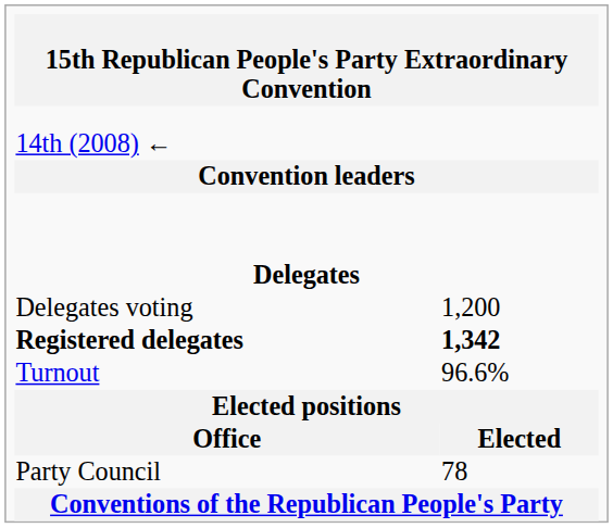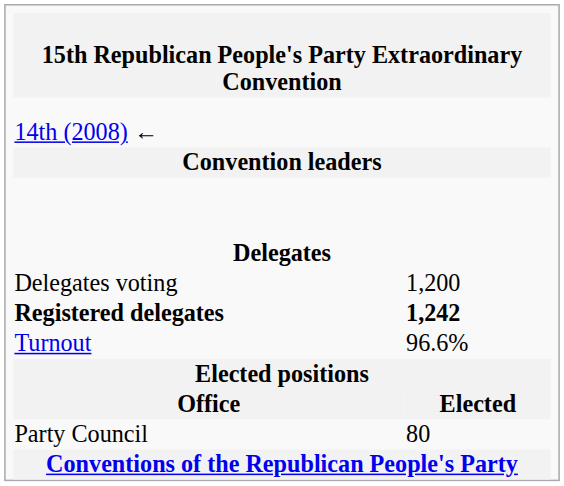Registered delegates | column 3: 1,342 -> 1,242
Party Council | column 3: 78 -> 80
